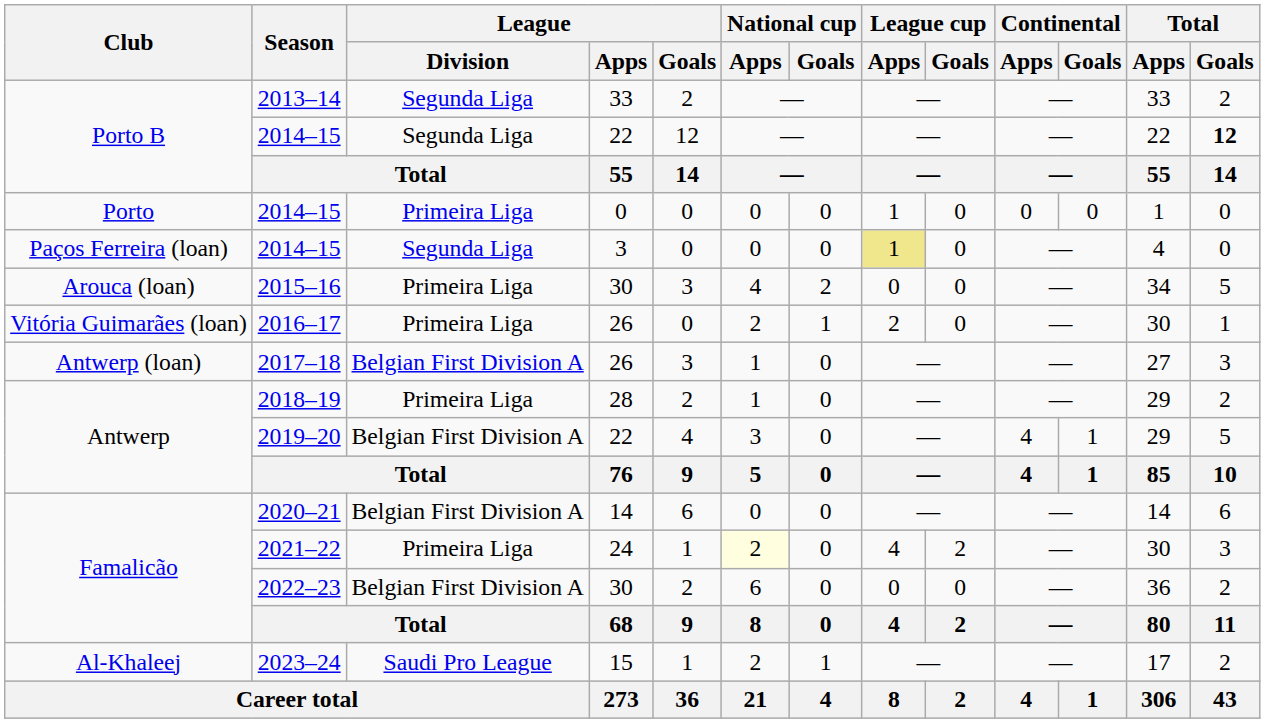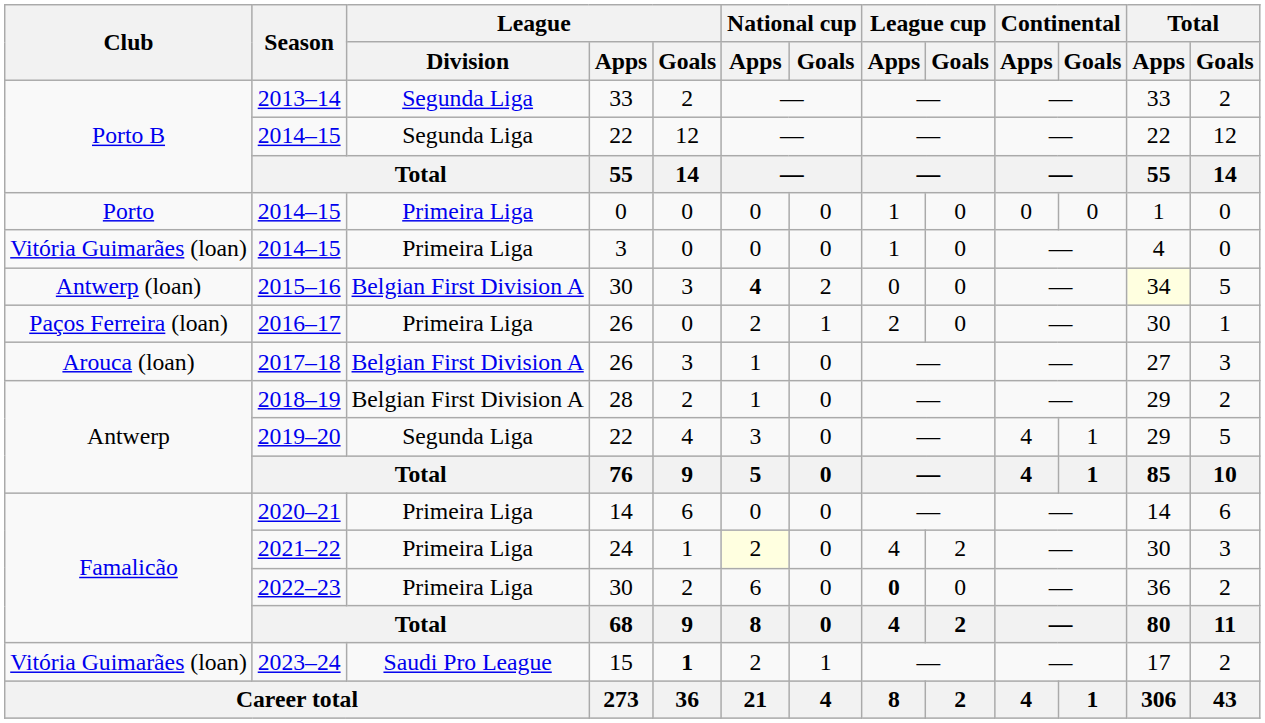2014–15 / 22 | Total / Goals: bold -> normal
2014–15 / 3 | Club: Paços Ferreira (loan) -> Vitória Guimarães (loan)
2014–15 / 3 | League / Division: Segunda Liga -> Primeira Liga
2014–15 / 3 | League cup / Apps: khaki background -> no background
2015–16 | Club: Arouca (loan) -> Antwerp (loan)
2015–16 | League / Division: Primeira Liga -> Belgian First Division A
2015–16 | National cup / Apps: normal -> bold
2015–16 | Total / Apps: no background -> lightyellow background
2016–17 | Club: Vitória Guimarães (loan) -> Paços Ferreira (loan)
2017–18 | Club: Antwerp (loan) -> Arouca (loan)
2018–19 | League / Division: Primeira Liga -> Belgian First Division A
2019–20 | League / Division: Belgian First Division A -> Segunda Liga
2020–21 | League / Division: Belgian First Division A -> Primeira Liga
2022–23 | League / Division: Belgian First Division A -> Primeira Liga
2022–23 | League cup / Apps: normal -> bold
2023–24 | Club: Al-Khaleej -> Vitória Guimarães (loan)
2023–24 | League / Goals: normal -> bold
